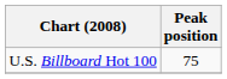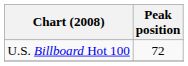U.S. Billboard Hot 100 | Peak position: 75 -> 72
